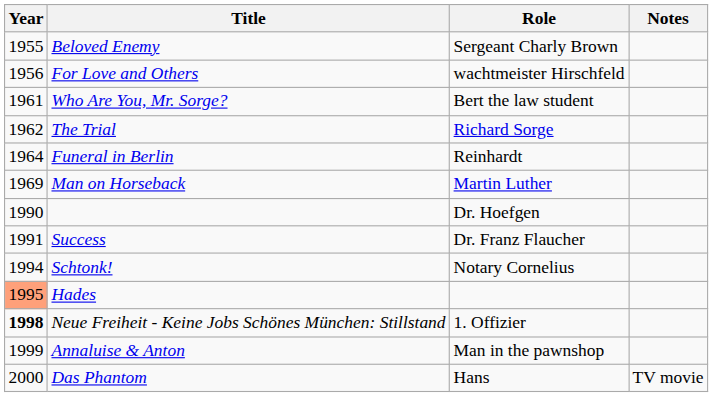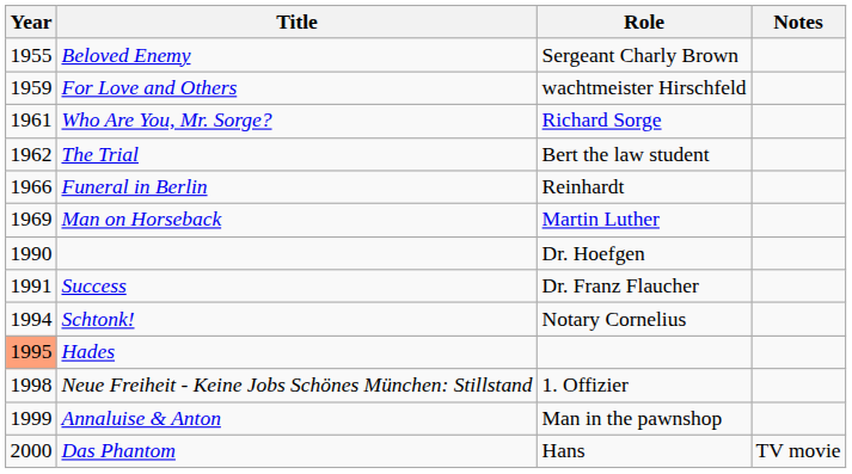For Love and Others | Year: 1956 -> 1959
Who Are You, Mr. Sorge? | Role: Bert the law student -> Richard Sorge
The Trial | Role: Richard Sorge -> Bert the law student
Funeral in Berlin | Year: 1964 -> 1966
Neue Freiheit - Keine Jobs Schönes München: Stillstand | Year: bold -> normal
